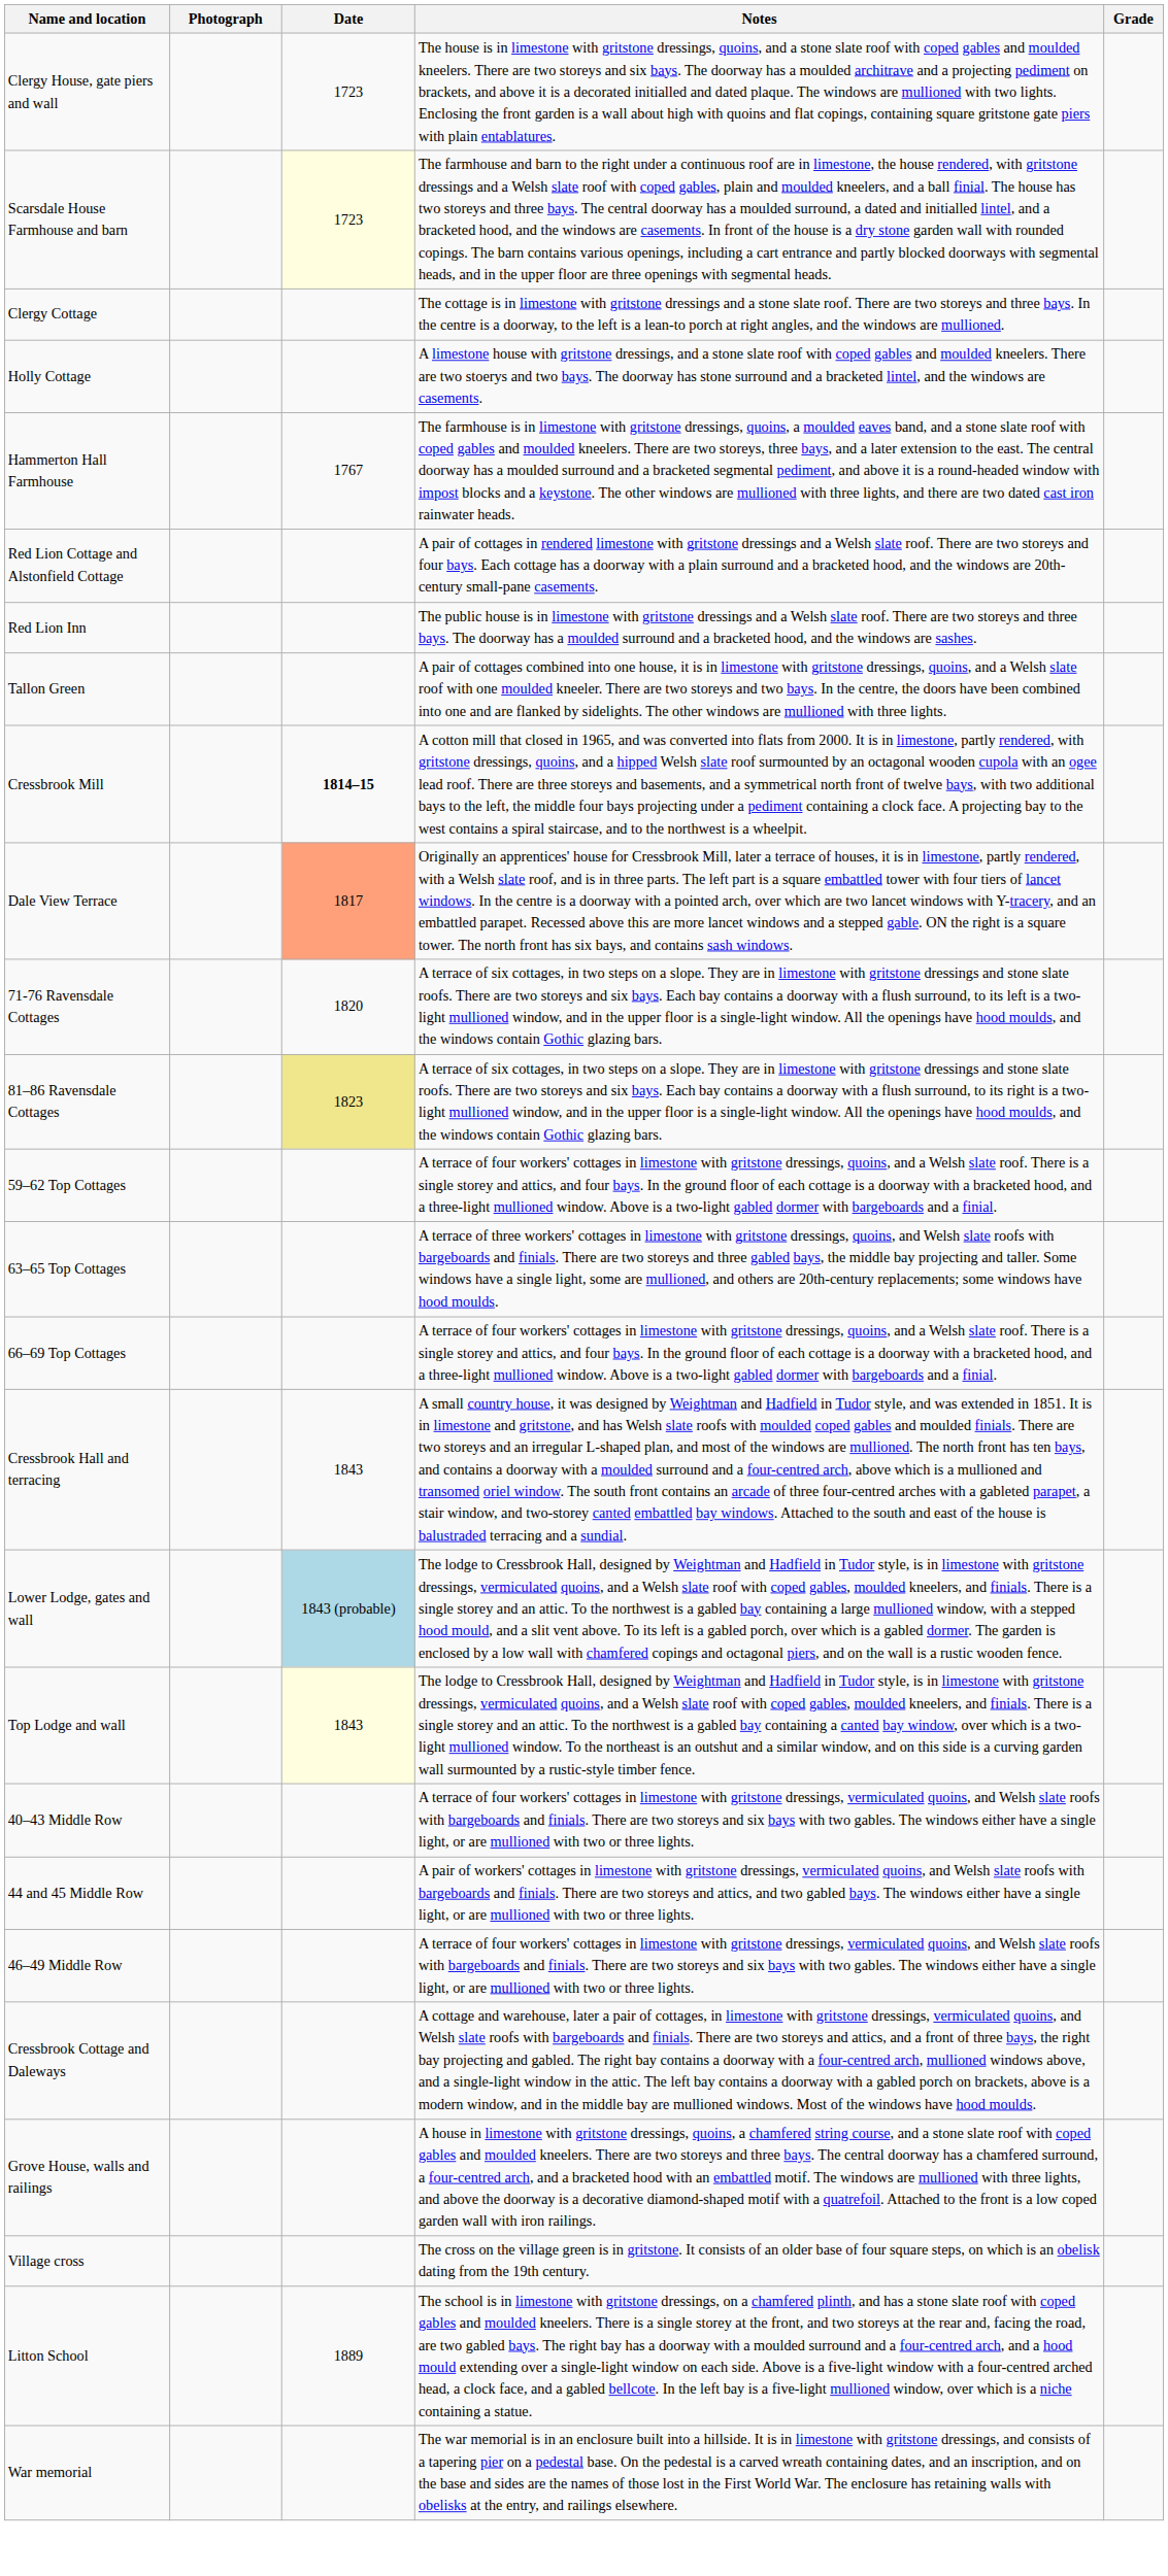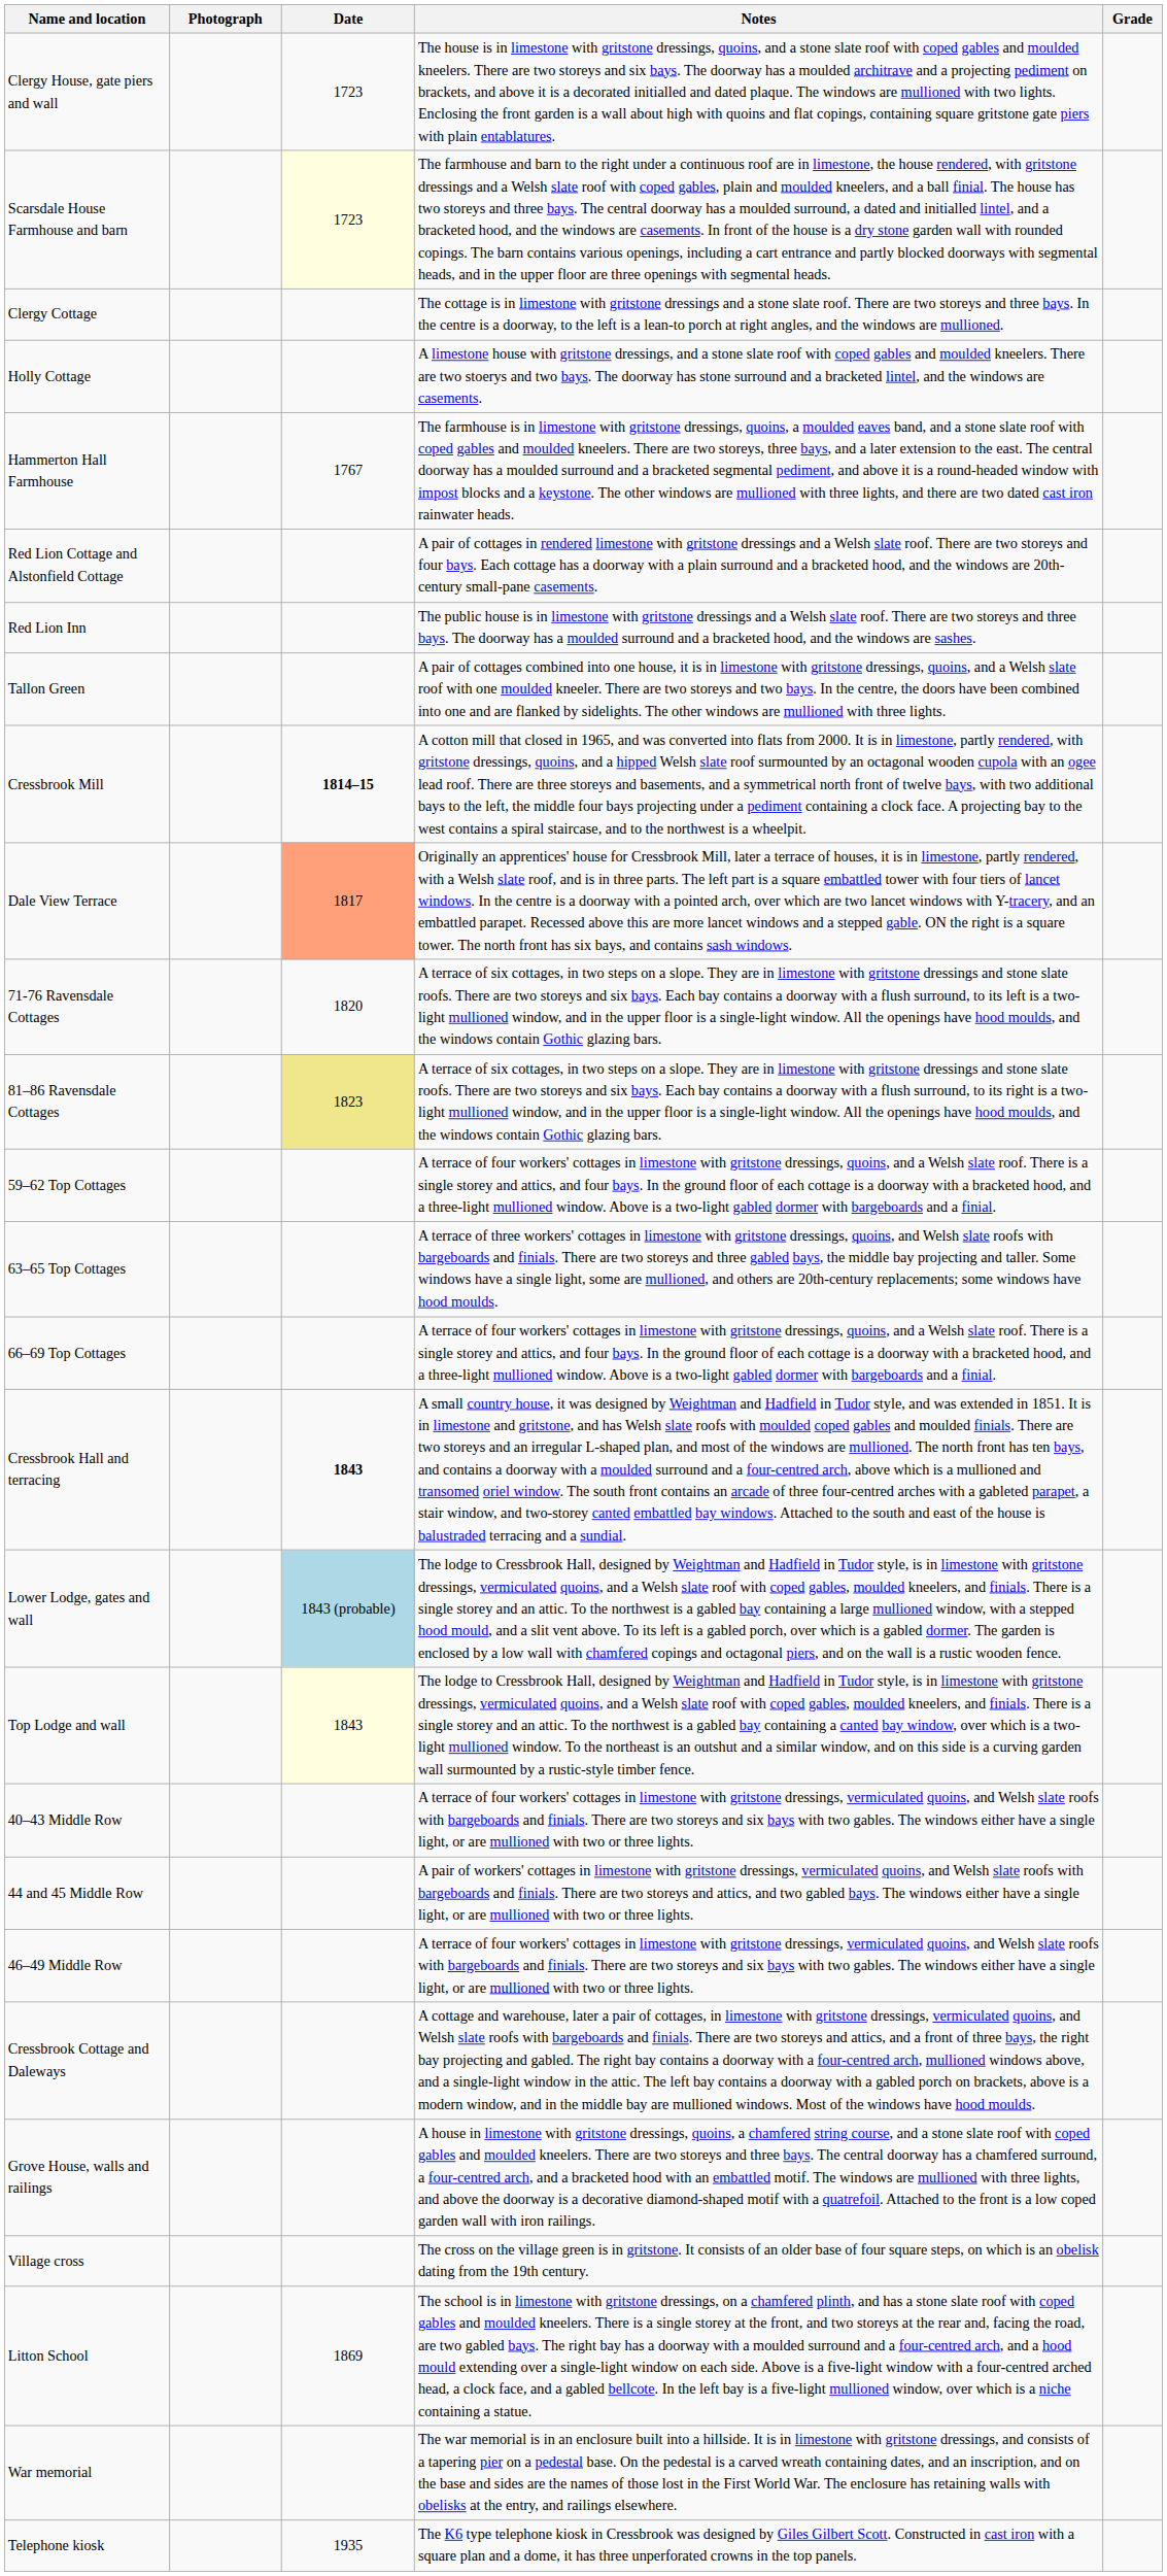Cressbrook Hall and terracing | Date: normal -> bold
Litton School | Date: 1889 -> 1869
+ row: Telephone kiosk | 1935 | The K6 type telephone kiosk in Cressbrook was designed by Giles Gilbert Scott. Constructed in cast iron with a square plan and a dome, it has three unperforated crowns in the top panels.
